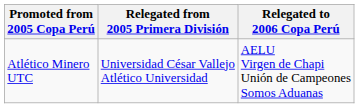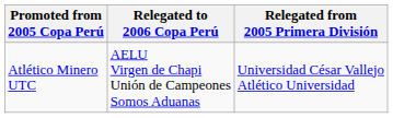columns swapped: Relegated from 2005 Primera División <-> Relegated to 2006 Copa Perú
